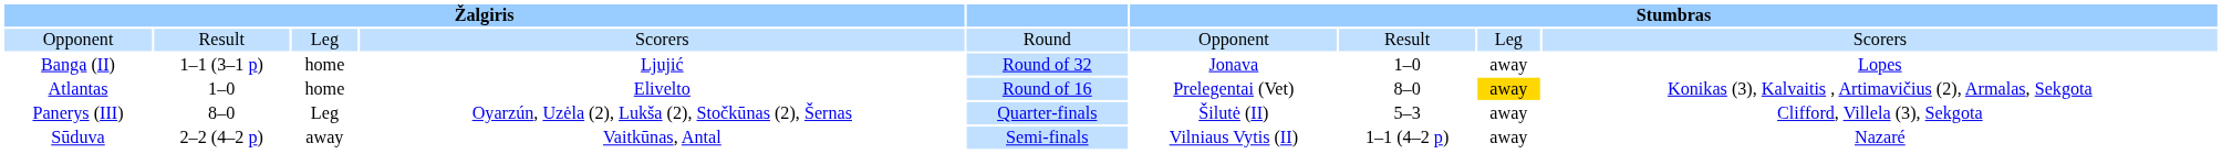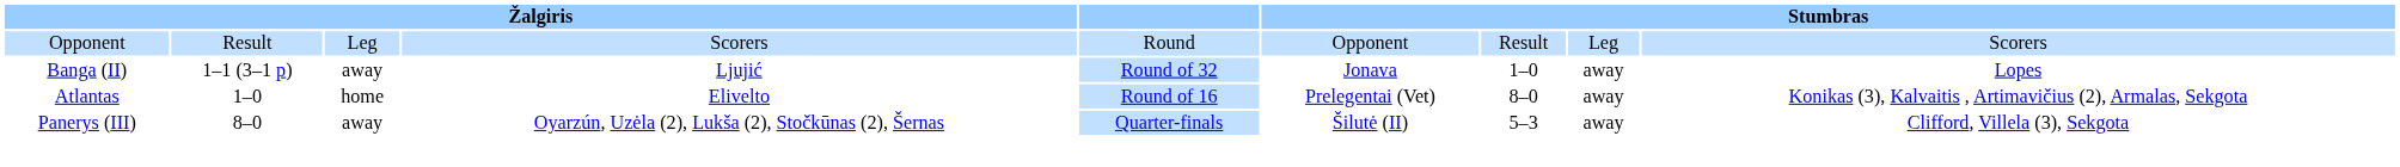Banga (II) | column 3: home -> away
Atlantas | column 8: gold background -> no background
Panerys (III) | column 3: Leg -> away
- row: Sūduva | 2–2 (4–2 p) | away | Vaitkūnas, Antal | Semi-finals | Vilniaus Vytis (II) | 1–1 (4–2 p) | away | Nazaré
